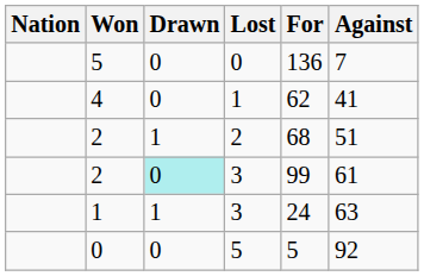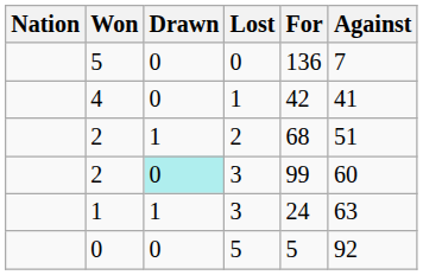4 | For: 62 -> 42
2 / 3 | Against: 61 -> 60
